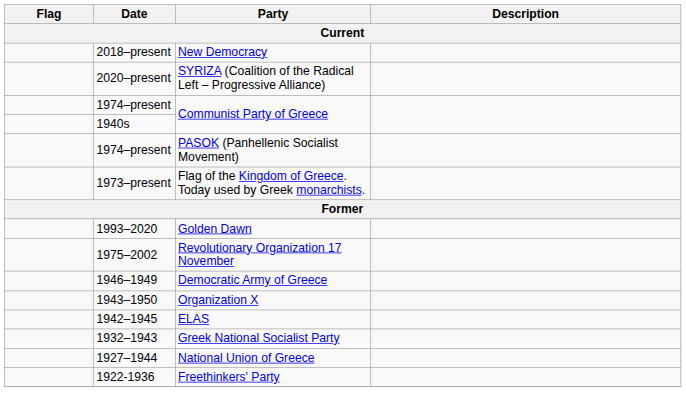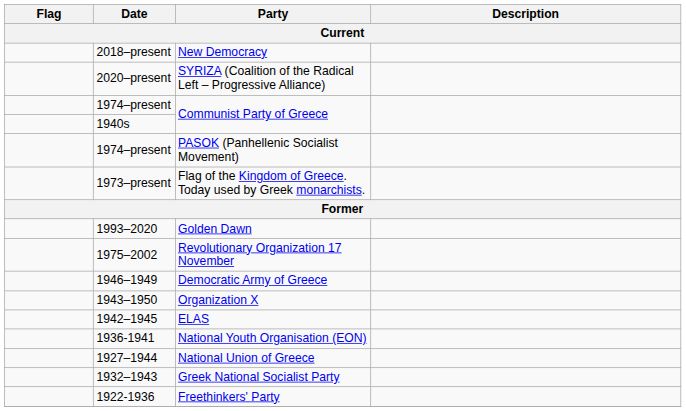+ row: 1936-1941 | National Youth Organisation (EON)
rows swapped: Greek National Socialist Party <-> National Union of Greece
